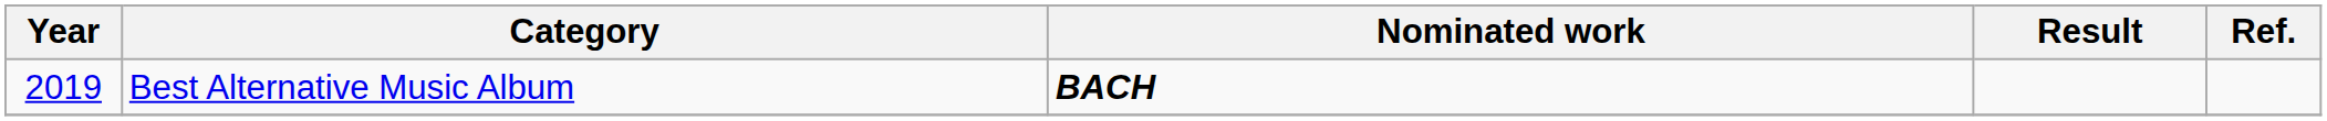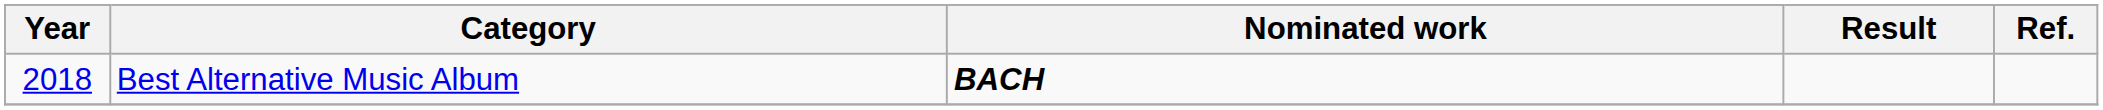Best Alternative Music Album | Year: 2019 -> 2018
